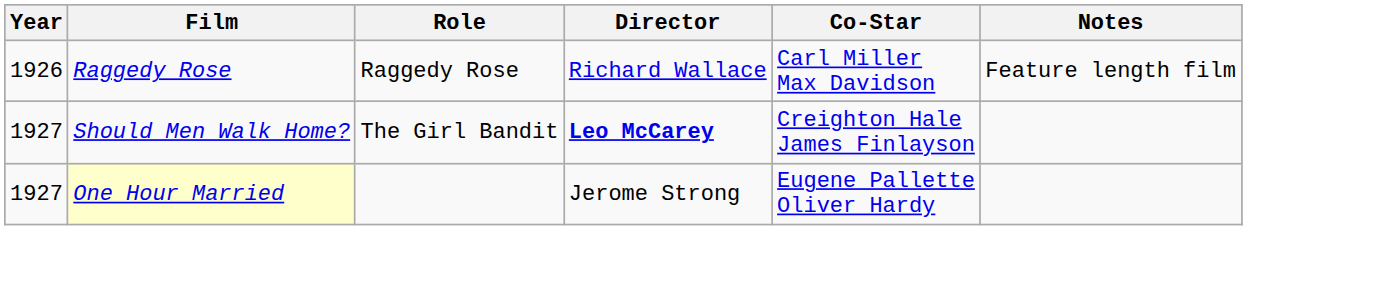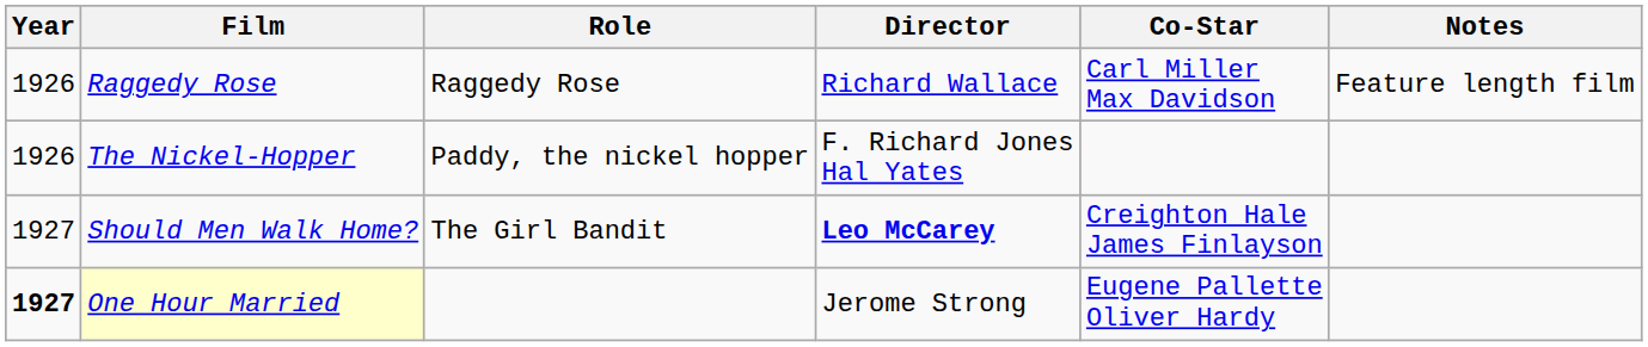+ row: 1926 | The Nickel-Hopper | Paddy, the nickel hopper | F. Richard Jones Hal Yates
One Hour Married | Year: normal -> bold
